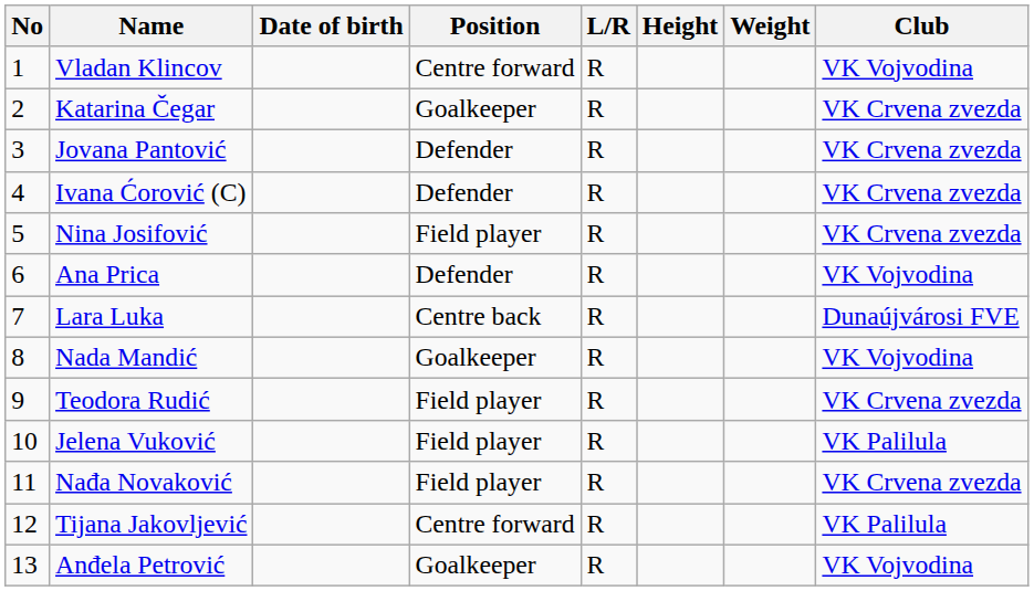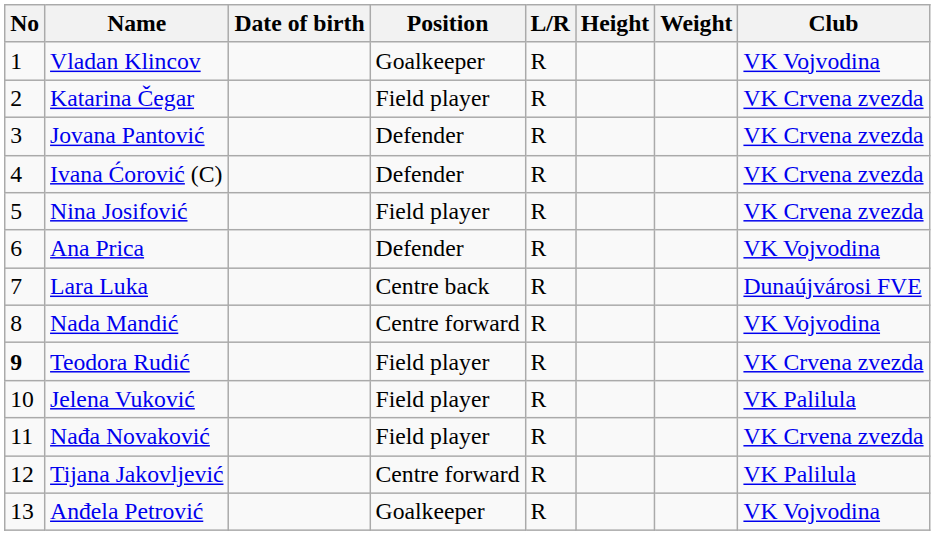Vladan Klincov | Position: Centre forward -> Goalkeeper
Katarina Čegar | Position: Goalkeeper -> Field player
Nada Mandić | Position: Goalkeeper -> Centre forward
Teodora Rudić | No: normal -> bold
